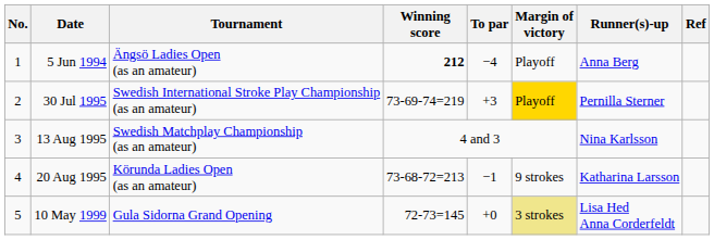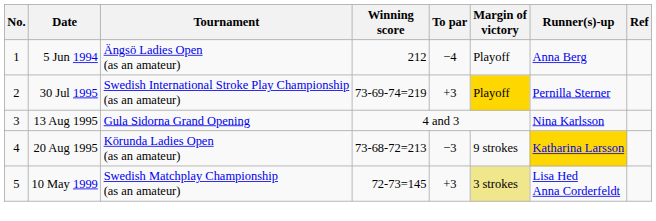5 Jun 1994 | Winning score: bold -> normal
13 Aug 1995 | Tournament: Swedish Matchplay Championship (as an amateur) -> Gula Sidorna Grand Opening
20 Aug 1995 | To par: −1 -> −3
20 Aug 1995 | Runner(s)-up: no background -> gold background
10 May 1999 | Tournament: Gula Sidorna Grand Opening -> Swedish Matchplay Championship (as an amateur)
10 May 1999 | To par: +0 -> +3
